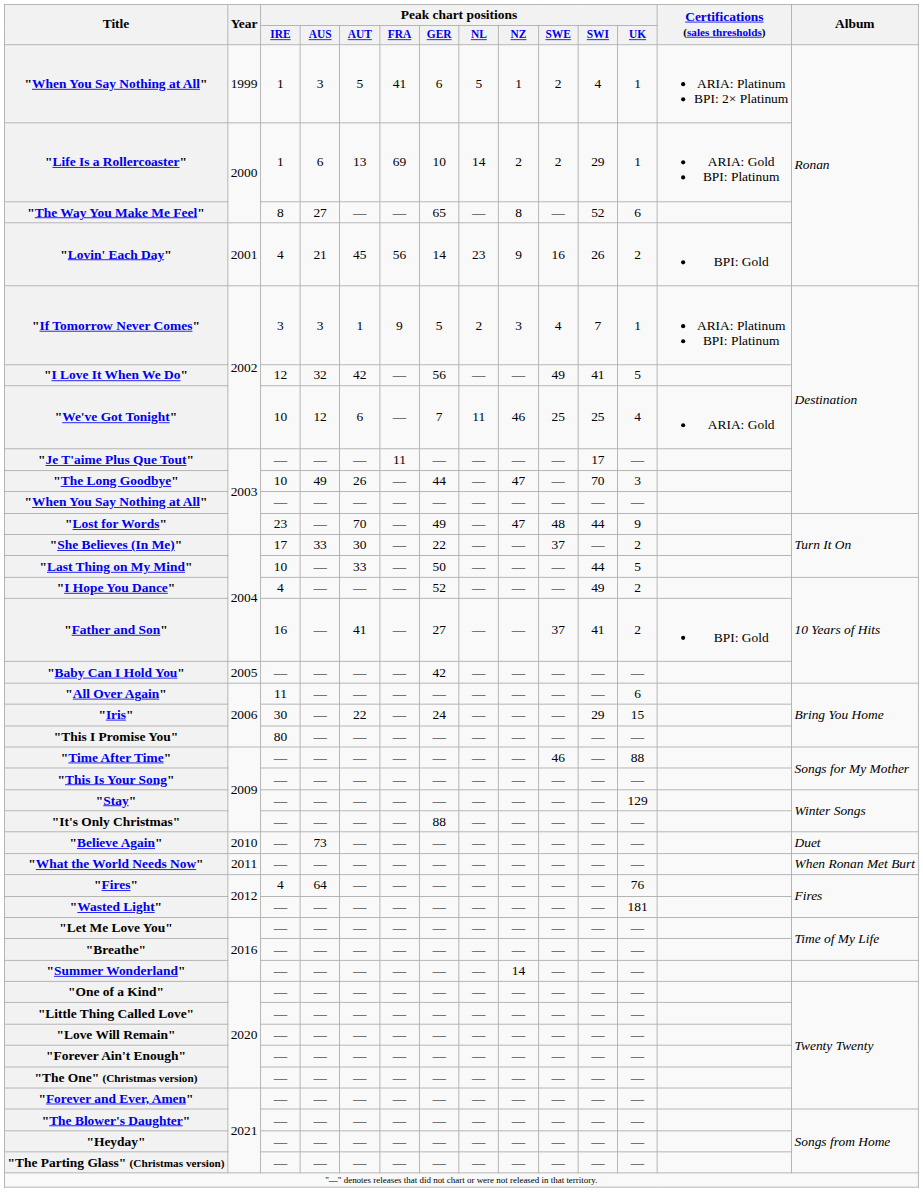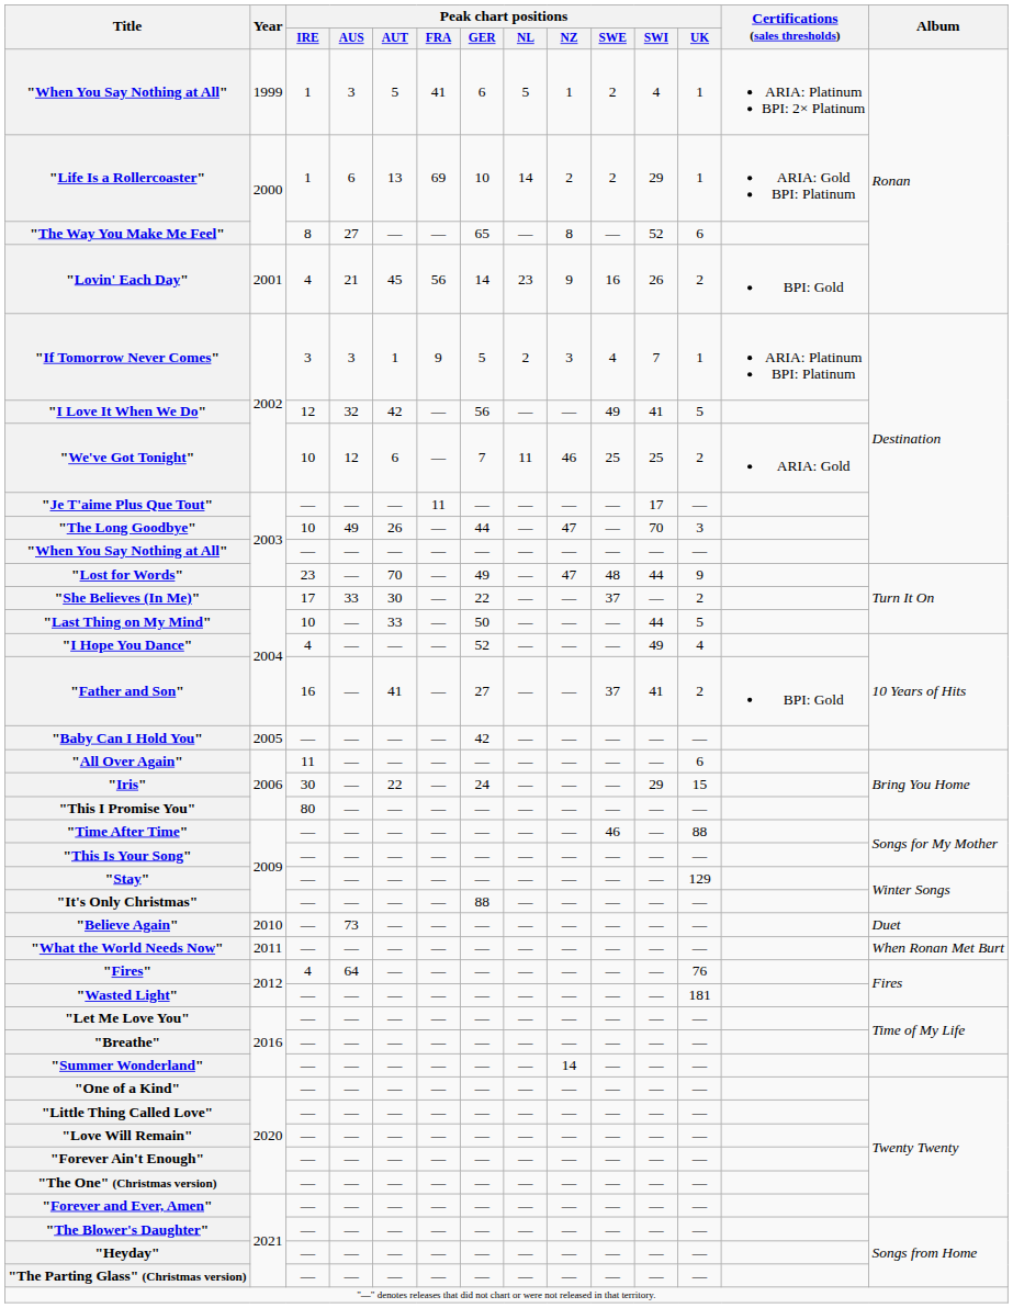"We've Got Tonight" | Peak chart positions / UK: 4 -> 2
"I Hope You Dance" | Peak chart positions / UK: 2 -> 4
